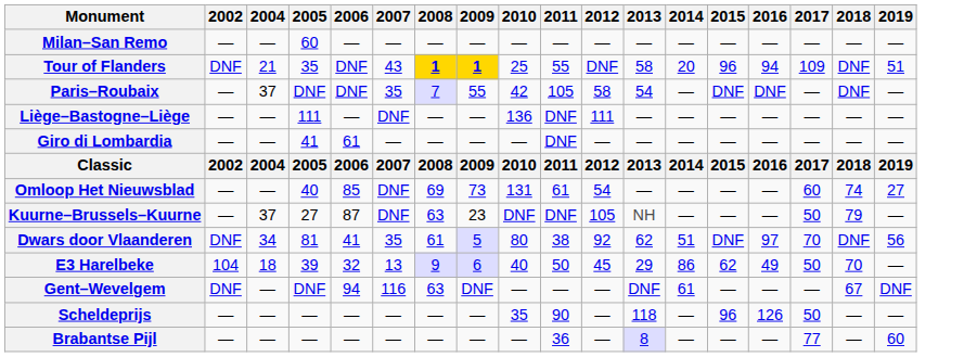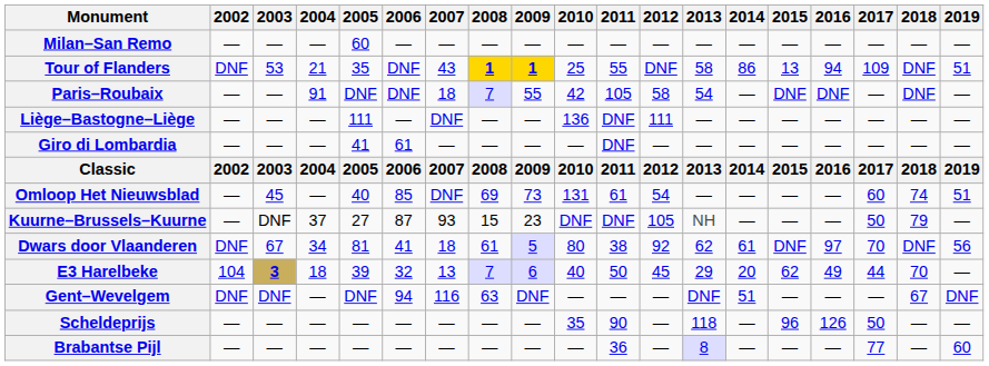+ column: 2003 | — | 53 | — | — | — | 2003 | 45 | DNF | 67 | 3 | DNF | — | —
Tour of Flanders | 2014: 20 -> 86
Tour of Flanders | 2015: 96 -> 13
Paris–Roubaix | 2004: 37 -> 91
Paris–Roubaix | 2007: 35 -> 18
Omloop Het Nieuwsblad | 2019: 27 -> 51
Kuurne–Brussels–Kuurne | 2007: DNF -> 93
Kuurne–Brussels–Kuurne | 2008: 63 -> 15
Dwars door Vlaanderen | 2007: 35 -> 18
Dwars door Vlaanderen | 2014: 51 -> 61
E3 Harelbeke | 2008: 9 -> 7
E3 Harelbeke | 2014: 86 -> 20
E3 Harelbeke | 2017: 50 -> 44
Gent–Wevelgem | 2014: 61 -> 51
